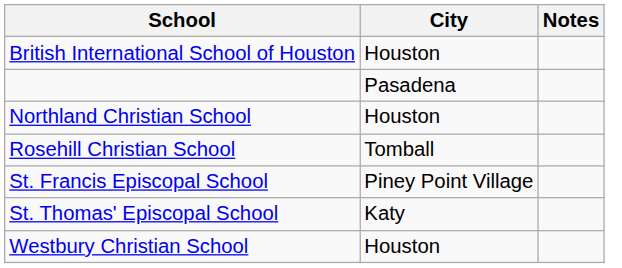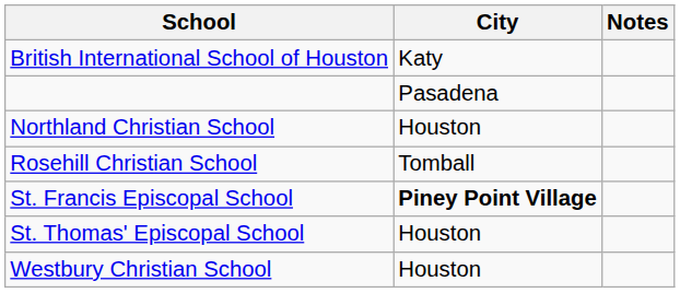British International School of Houston | City: Houston -> Katy
St. Francis Episcopal School | City: normal -> bold
St. Thomas' Episcopal School | City: Katy -> Houston
